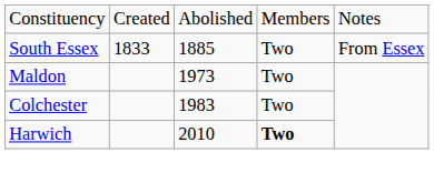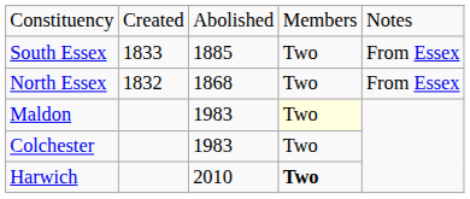+ row: North Essex | 1832 | 1868 | Two | From Essex
Maldon | column 3: 1973 -> 1983
Maldon | column 4: no background -> lightyellow background
